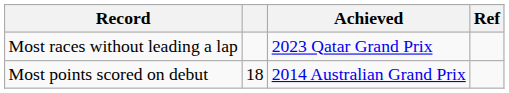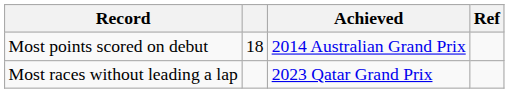rows swapped: Most points scored on debut <-> Most races without leading a lap
